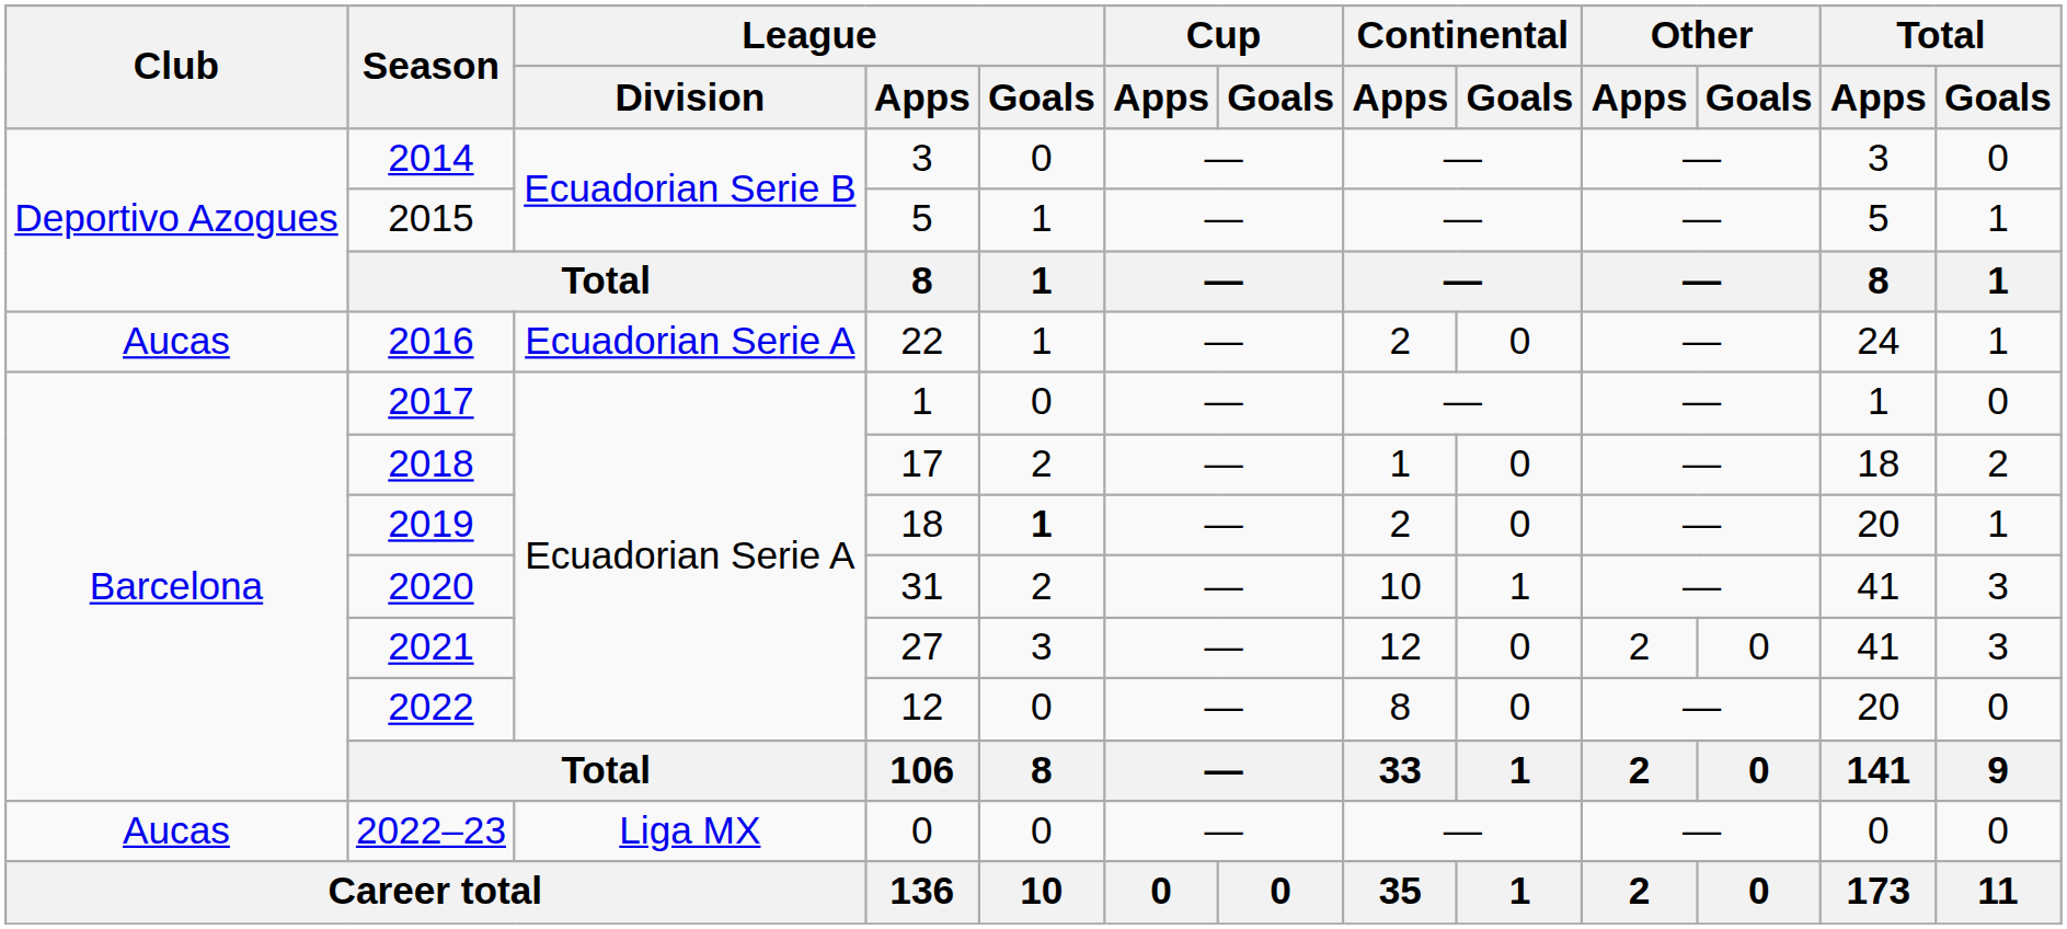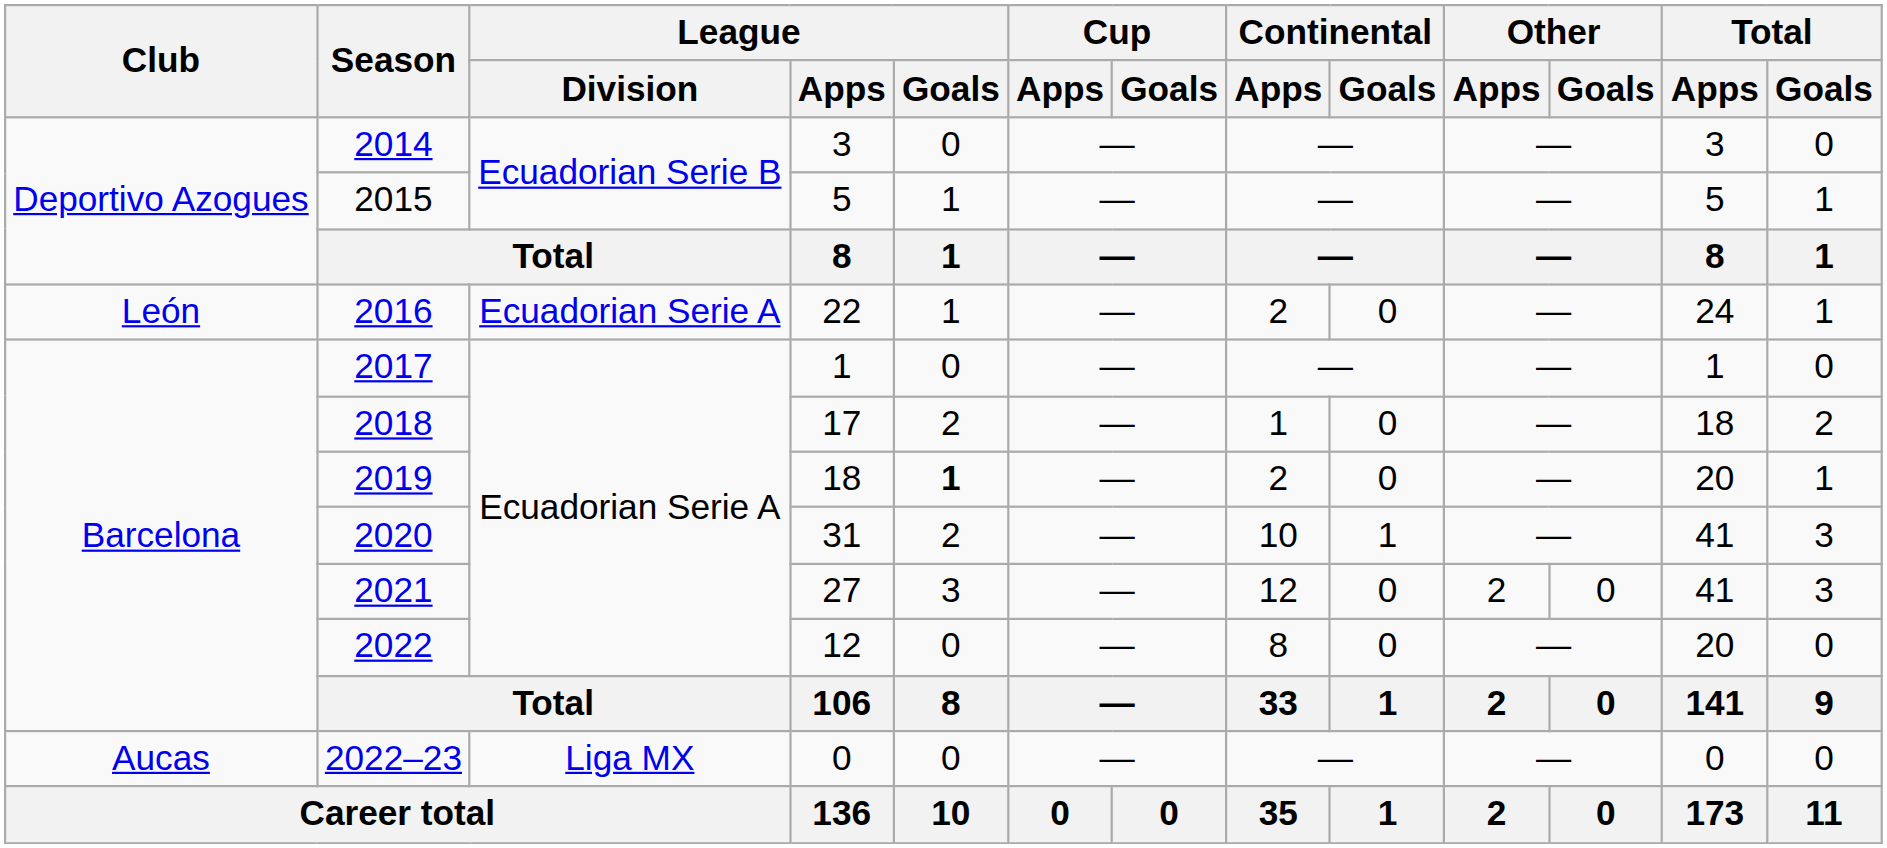2016 | Club: Aucas -> León
